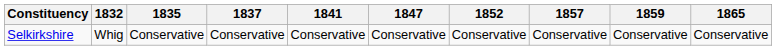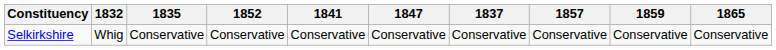columns swapped: 1837 <-> 1852
